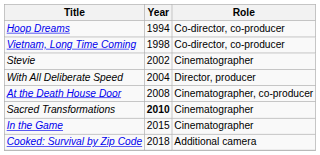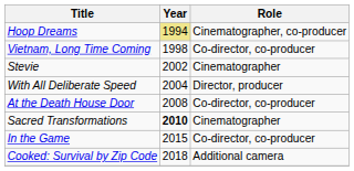Hoop Dreams | Year: no background -> khaki background
Hoop Dreams | Role: Co-director, co-producer -> Cinematographer, co-producer
At the Death House Door | Role: Cinematographer, co-producer -> Co-director, co-producer
In the Game | Role: Cinematographer -> Co-director, co-producer
